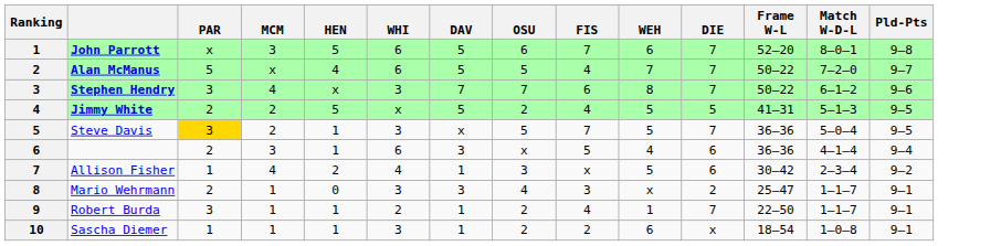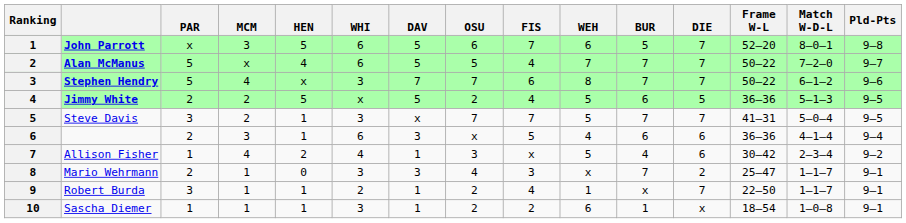+ column: BUR | 5 | 7 | 7 | 6 | 7 | 6 | 4 | 7 | x | 1
Stephen Hendry | PAR: 3 -> 5
Jimmy White | Frame W-L: 41–31 -> 36–36
Steve Davis | PAR: gold background -> no background
Steve Davis | OSU: 5 -> 7
Steve Davis | Frame W-L: 36–36 -> 41–31
